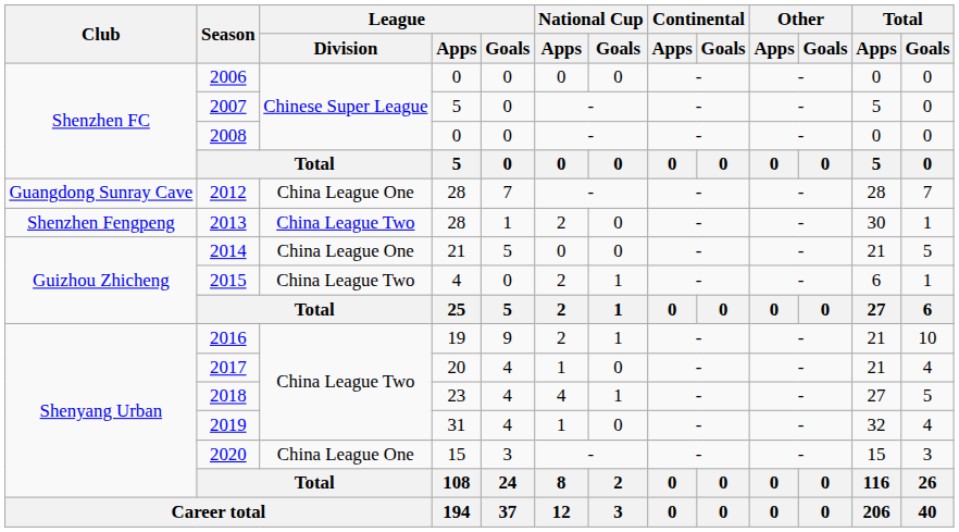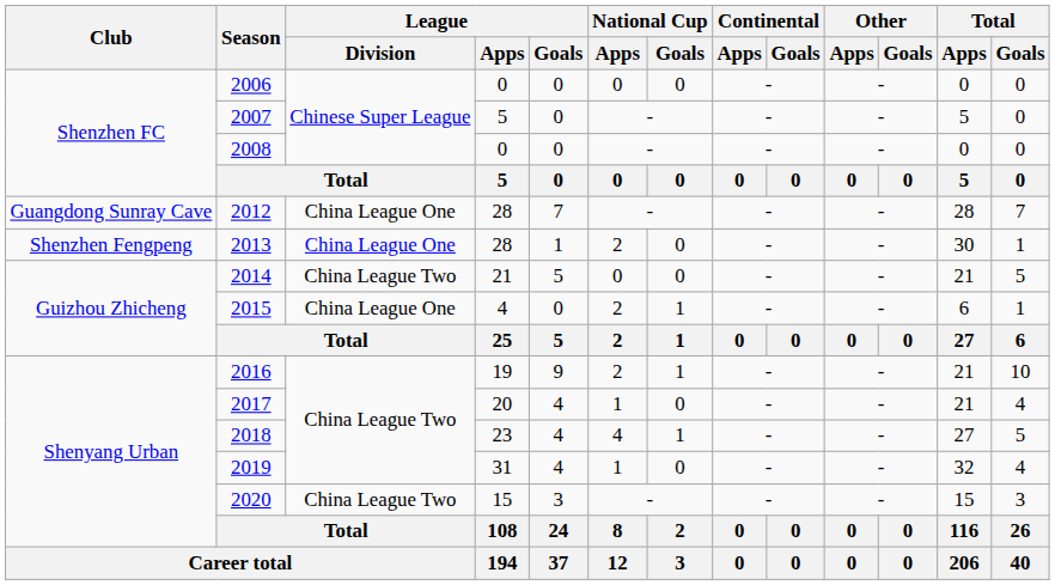2013 | League / Division: China League Two -> China League One
2014 | League / Division: China League One -> China League Two
2015 | League / Division: China League Two -> China League One
2020 | League / Division: China League One -> China League Two
